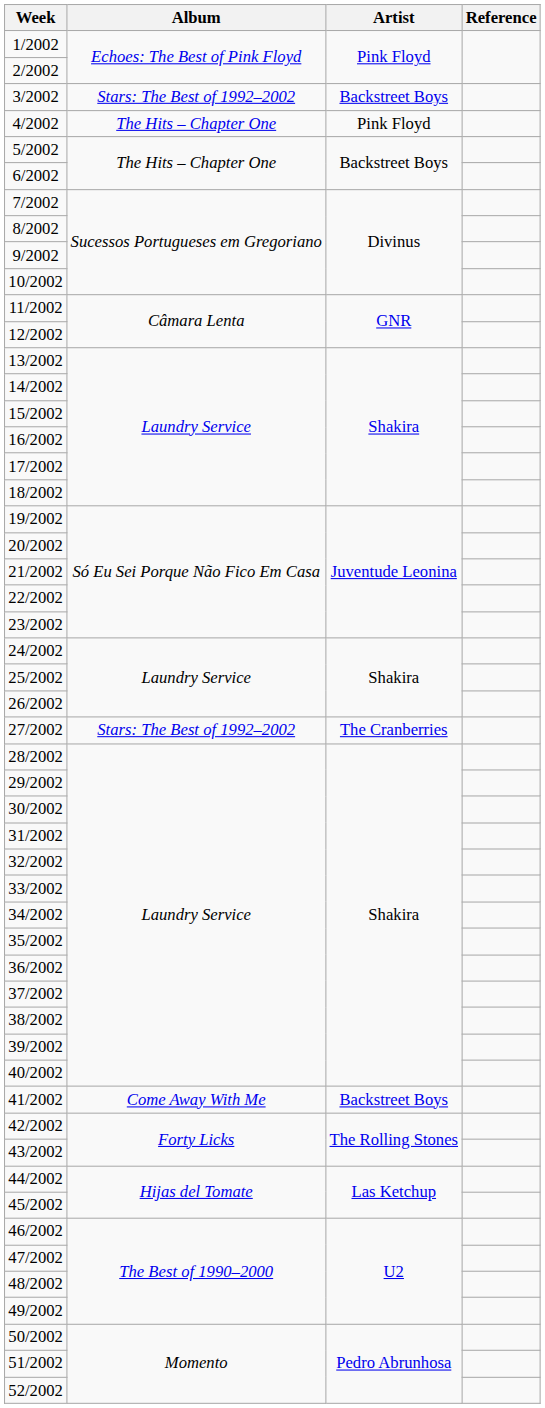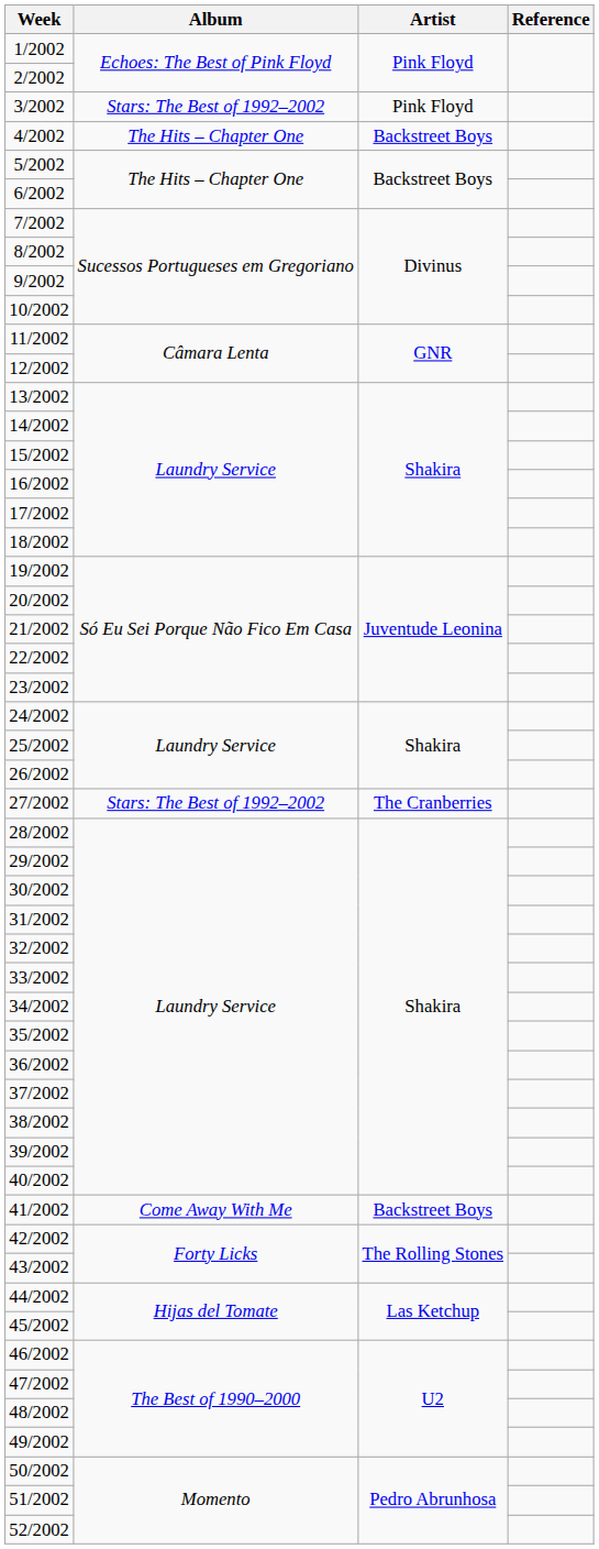3/2002 | Artist: Backstreet Boys -> Pink Floyd
4/2002 | Artist: Pink Floyd -> Backstreet Boys
